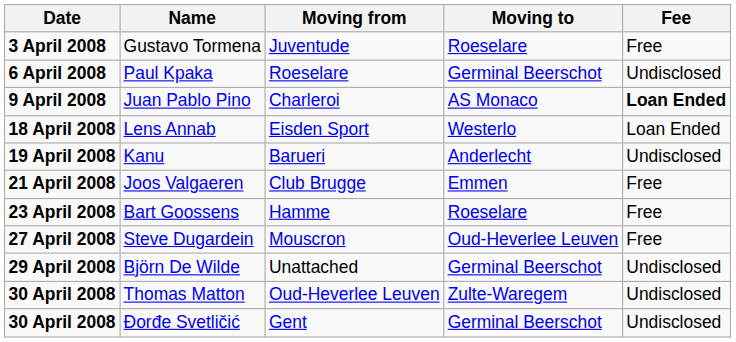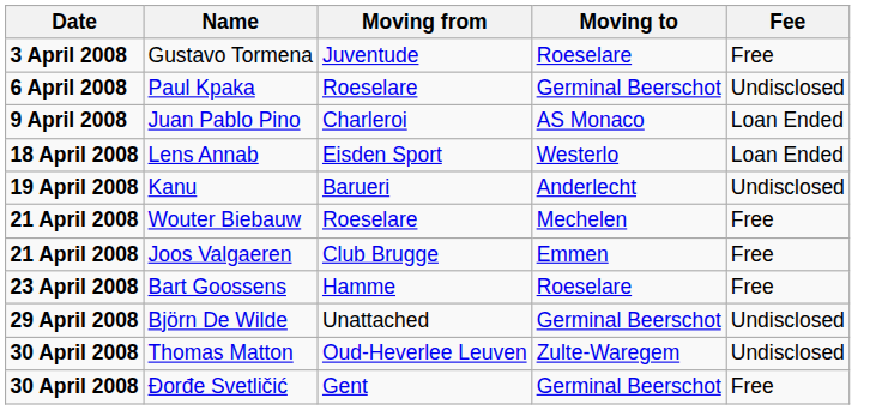Juan Pablo Pino | Fee: bold -> normal
+ row: 21 April 2008 | Wouter Biebauw | Roeselare | Mechelen | Free
- row: 27 April 2008 | Steve Dugardein | Mouscron | Oud-Heverlee Leuven | Free
Đorđe Svetličić | Fee: Undisclosed -> Free
